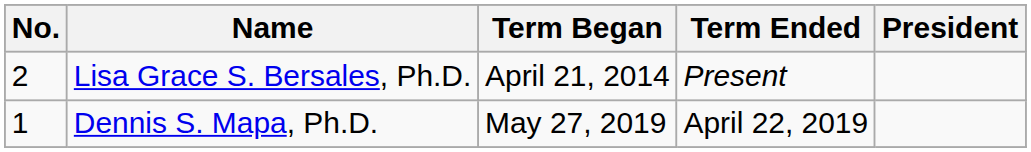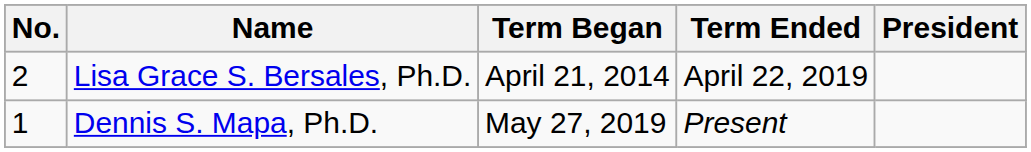Lisa Grace S. Bersales, Ph.D. | Term Ended: Present -> April 22, 2019
Dennis S. Mapa, Ph.D. | Term Ended: April 22, 2019 -> Present
